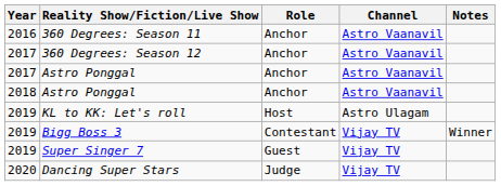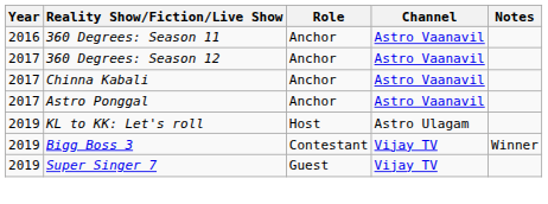+ row: 2017 | Chinna Kabali | Anchor | Astro Vaanavil
- row: 2018 | Astro Ponggal | Anchor | Astro Vaanavil
- row: 2020 | Dancing Super Stars | Judge | Vijay TV
